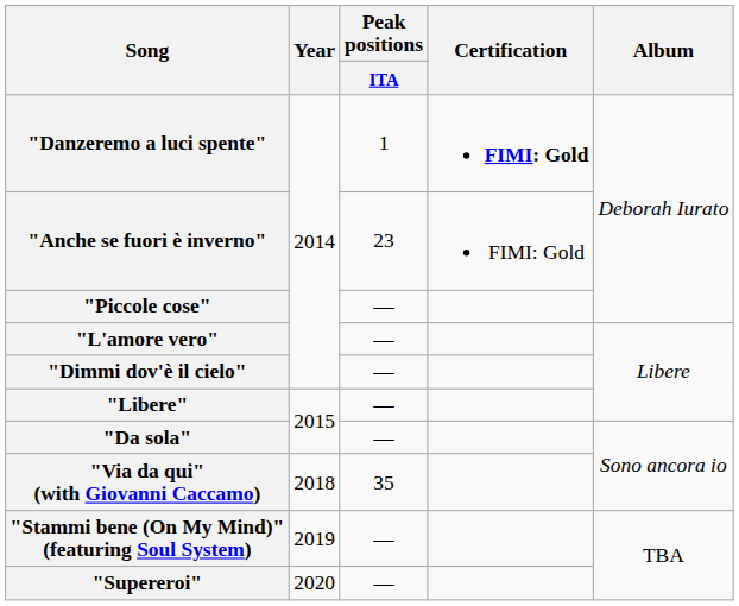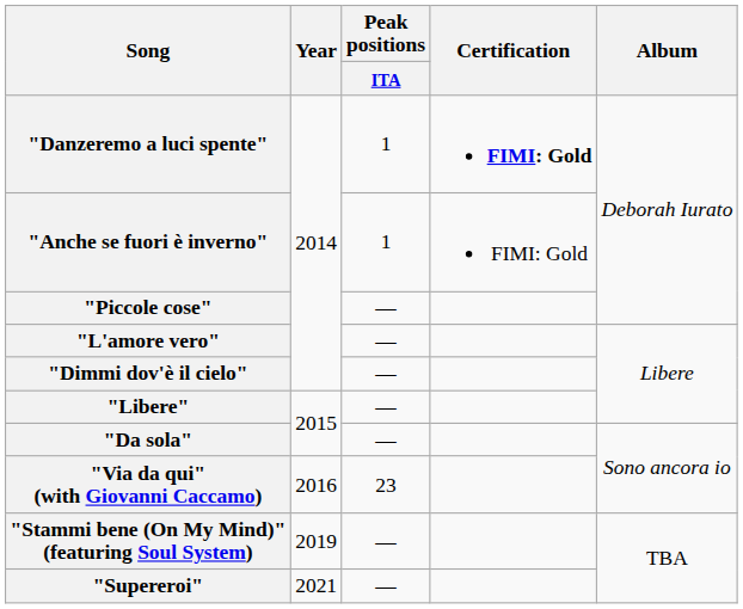"Anche se fuori è inverno" | Peak positions / ITA: 23 -> 1
"Via da qui" (with Giovanni Caccamo) | Year: 2018 -> 2016
"Via da qui" (with Giovanni Caccamo) | Peak positions / ITA: 35 -> 23
"Supereroi" | Year: 2020 -> 2021
